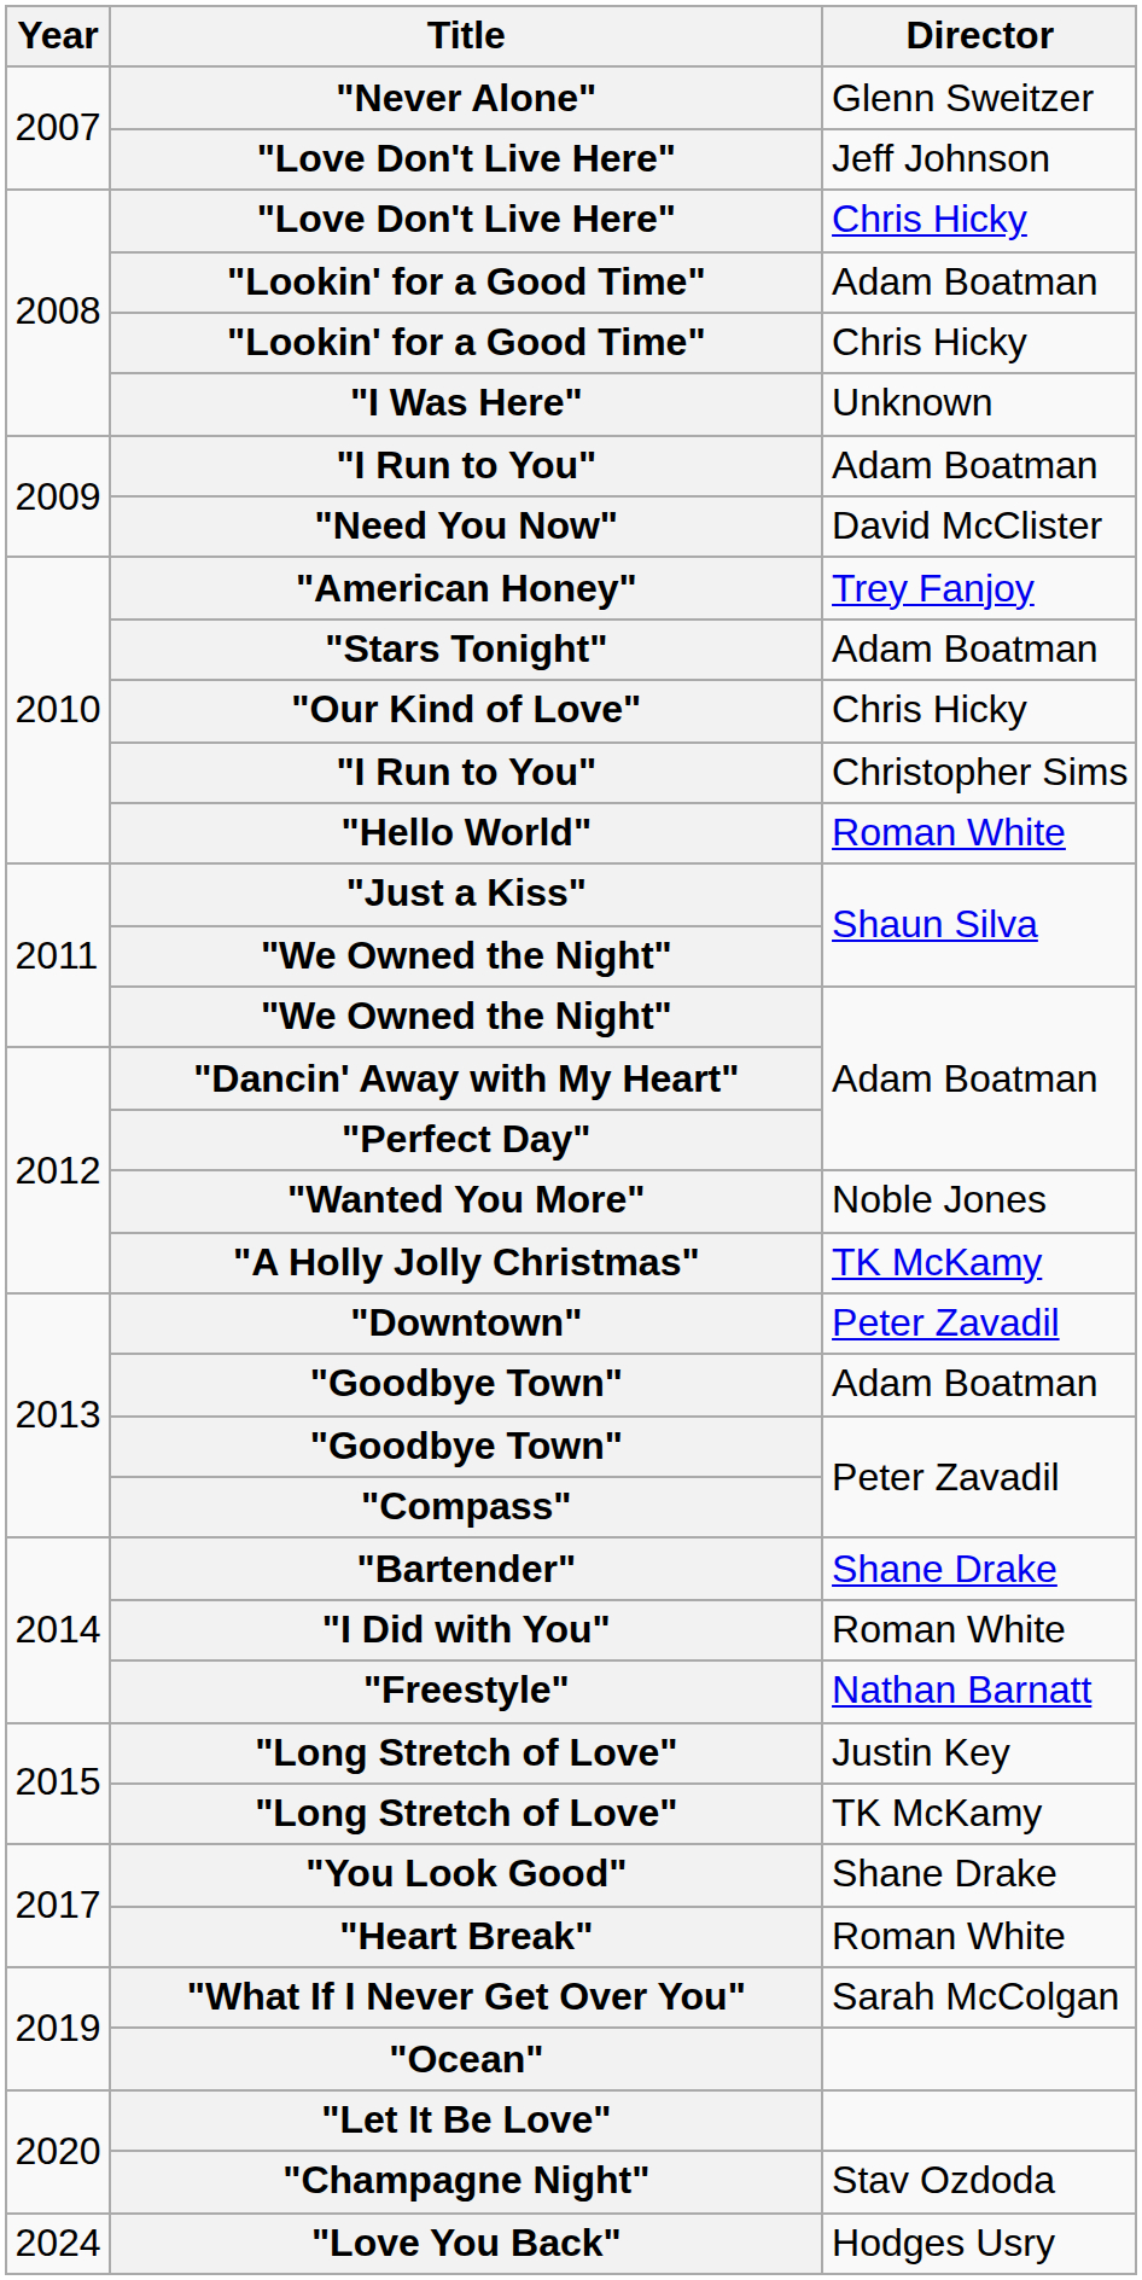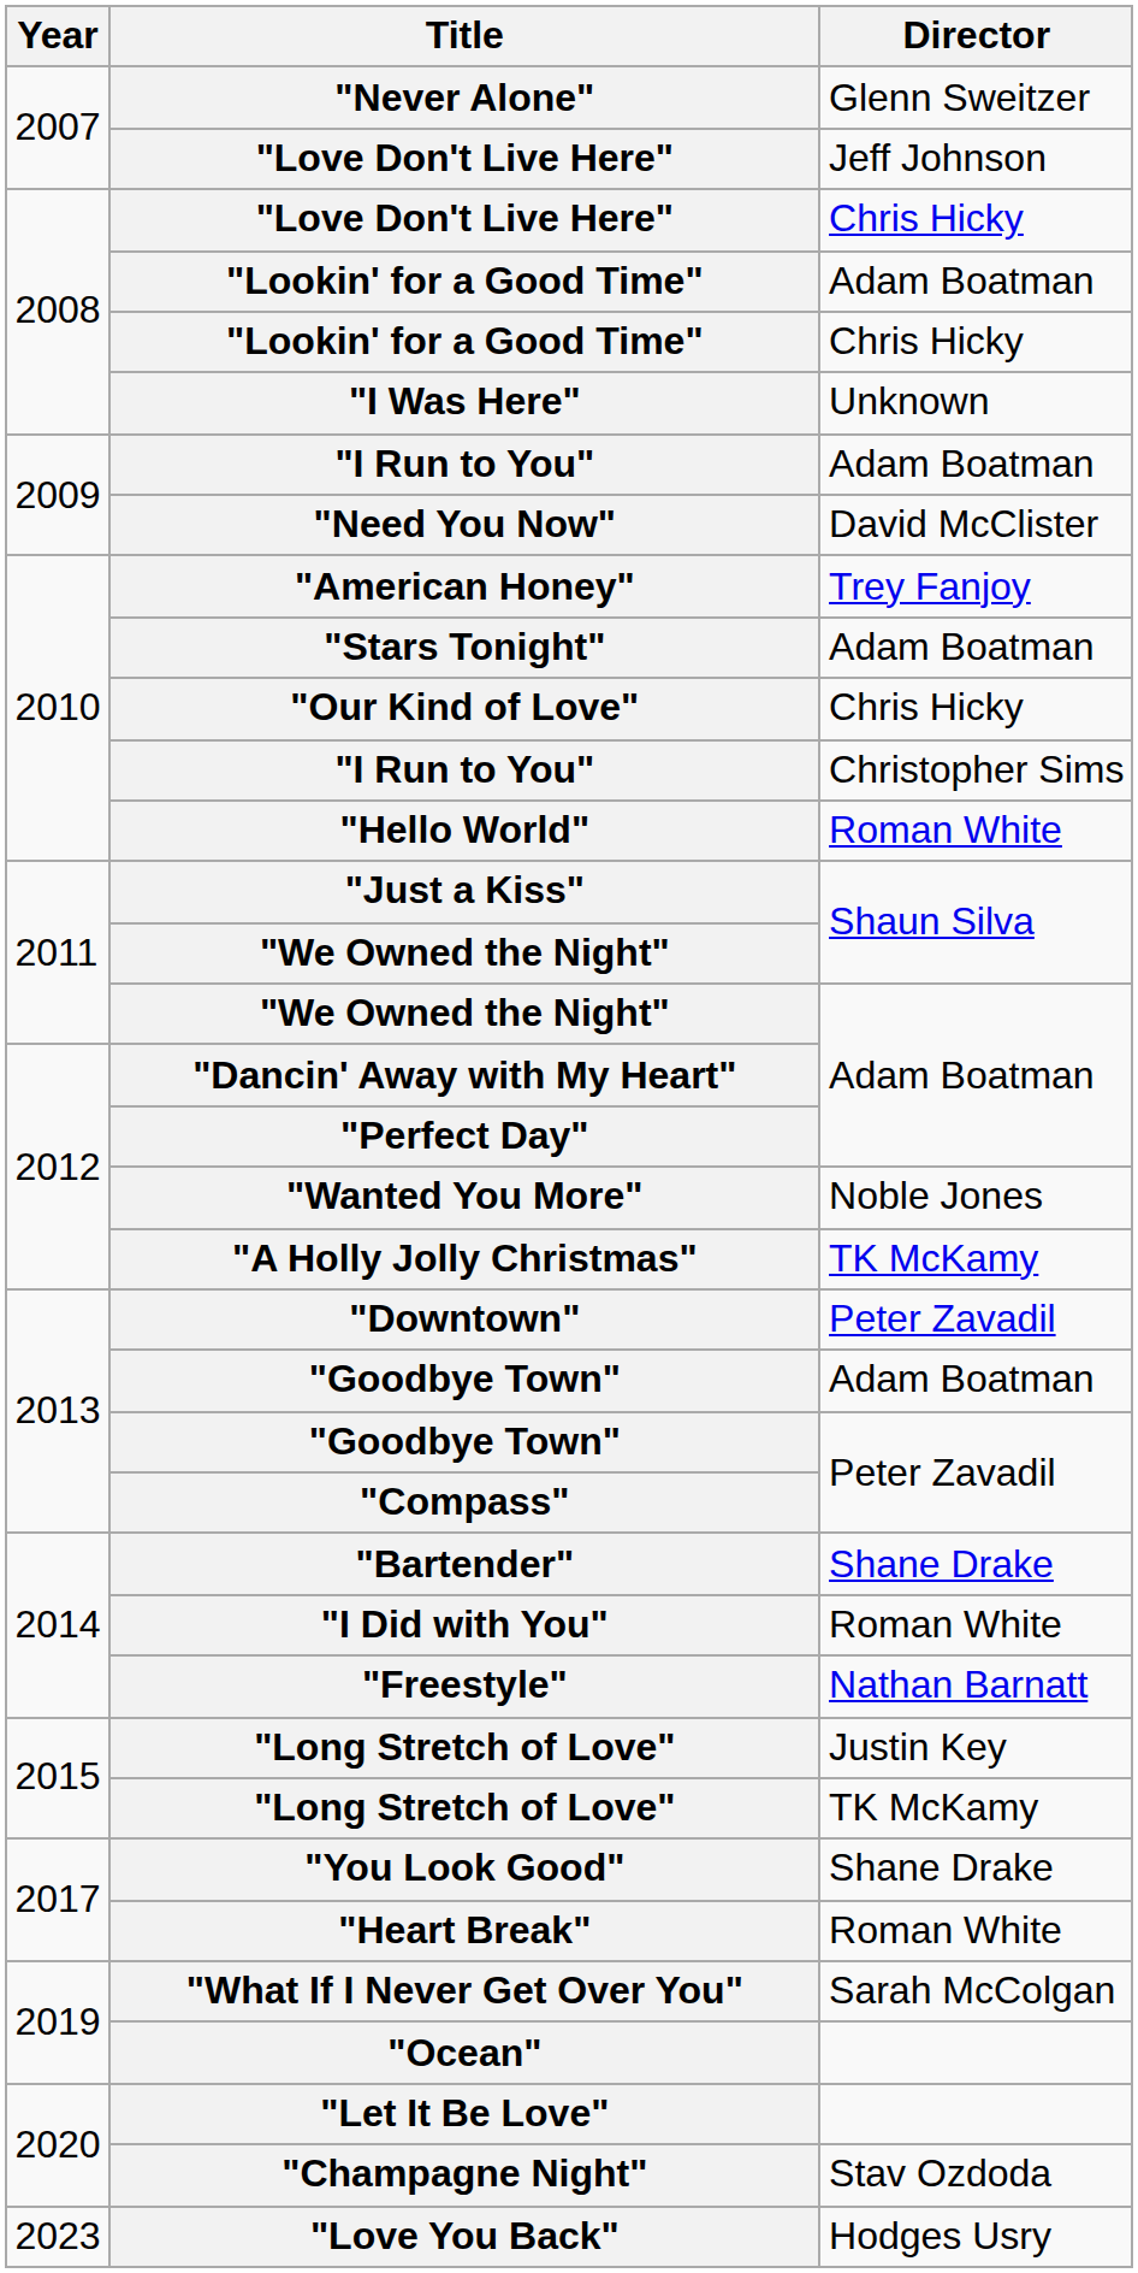"Love You Back" | Year: 2024 -> 2023
